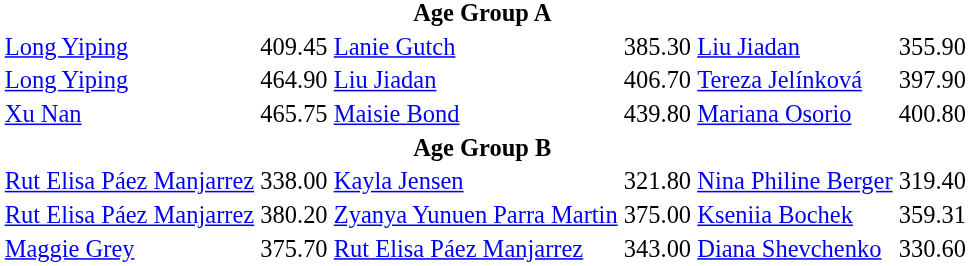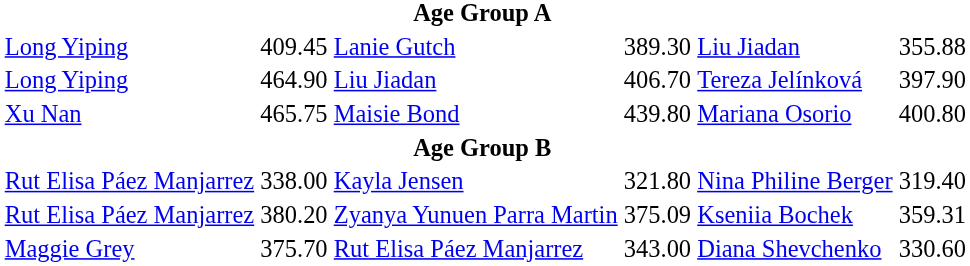Lanie Gutch | column 5: 385.30 -> 389.30
Lanie Gutch | column 7: 355.90 -> 355.88
Zyanya Yunuen Parra Martin | column 5: 375.00 -> 375.09
